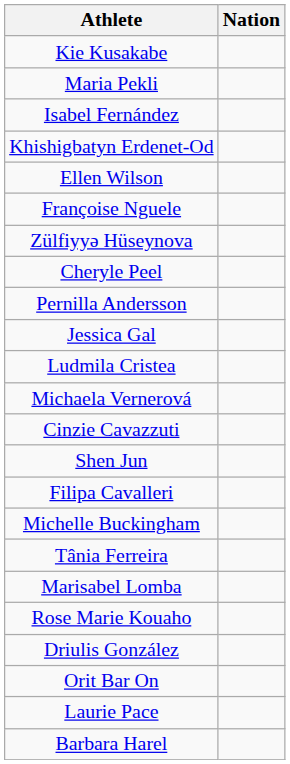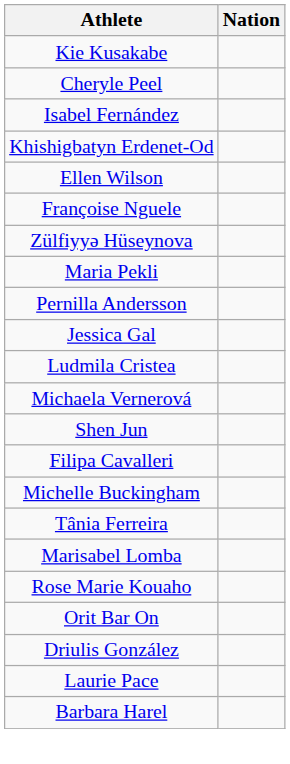rows swapped: Cheryle Peel <-> Maria Pekli
- row: Cinzie Cavazzuti
rows swapped: Orit Bar On <-> Driulis González
